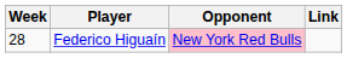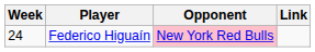Federico Higuaín | Week: 28 -> 24
